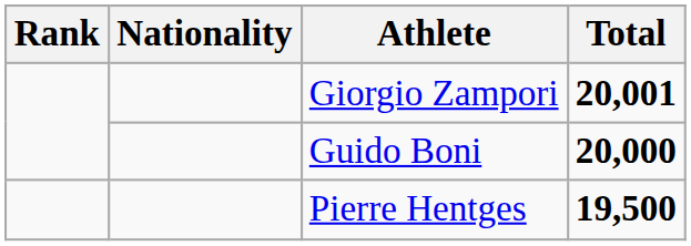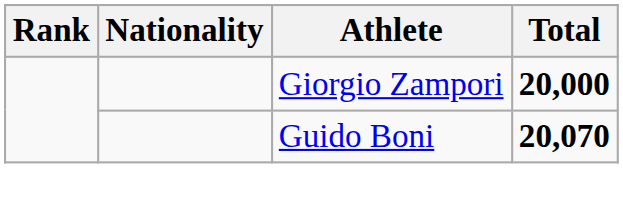Giorgio Zampori | Total: 20,001 -> 20,000
Guido Boni | Total: 20,000 -> 20,070
- row: Pierre Hentges | 19,500
